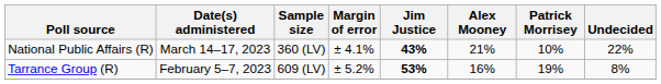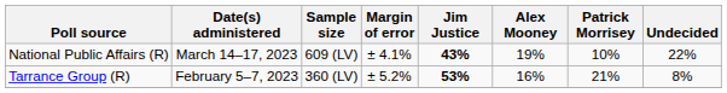National Public Affairs (R) | Sample size: 360 (LV) -> 609 (LV)
National Public Affairs (R) | Alex Mooney: 21% -> 19%
Tarrance Group (R) | Sample size: 609 (LV) -> 360 (LV)
Tarrance Group (R) | Patrick Morrisey: 19% -> 21%
